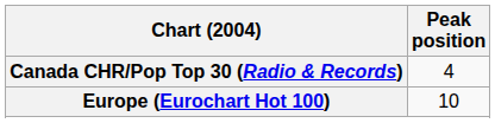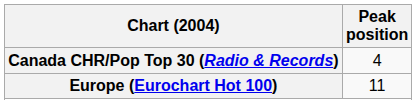Europe (Eurochart Hot 100) | Peak position: 10 -> 11
